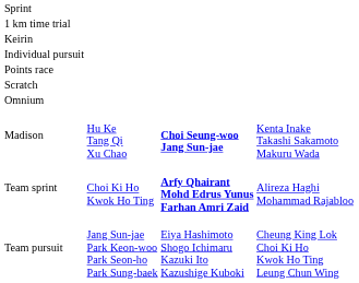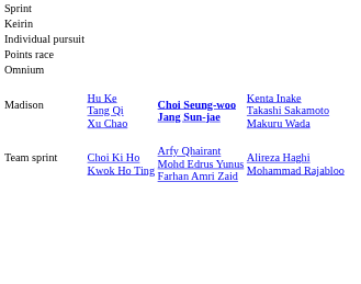- row: 1 km time trial
- row: Scratch
Team sprint | column 3: bold -> normal
- row: Team pursuit | Jang Sun-jae Park Keon-woo Park Seon-ho Park Sung-baek | Eiya Hashimoto Shogo Ichimaru Kazuki Ito Kazushige Kuboki | Cheung King Lok Choi Ki Ho Kwok Ho Ting Leung Chun Wing
